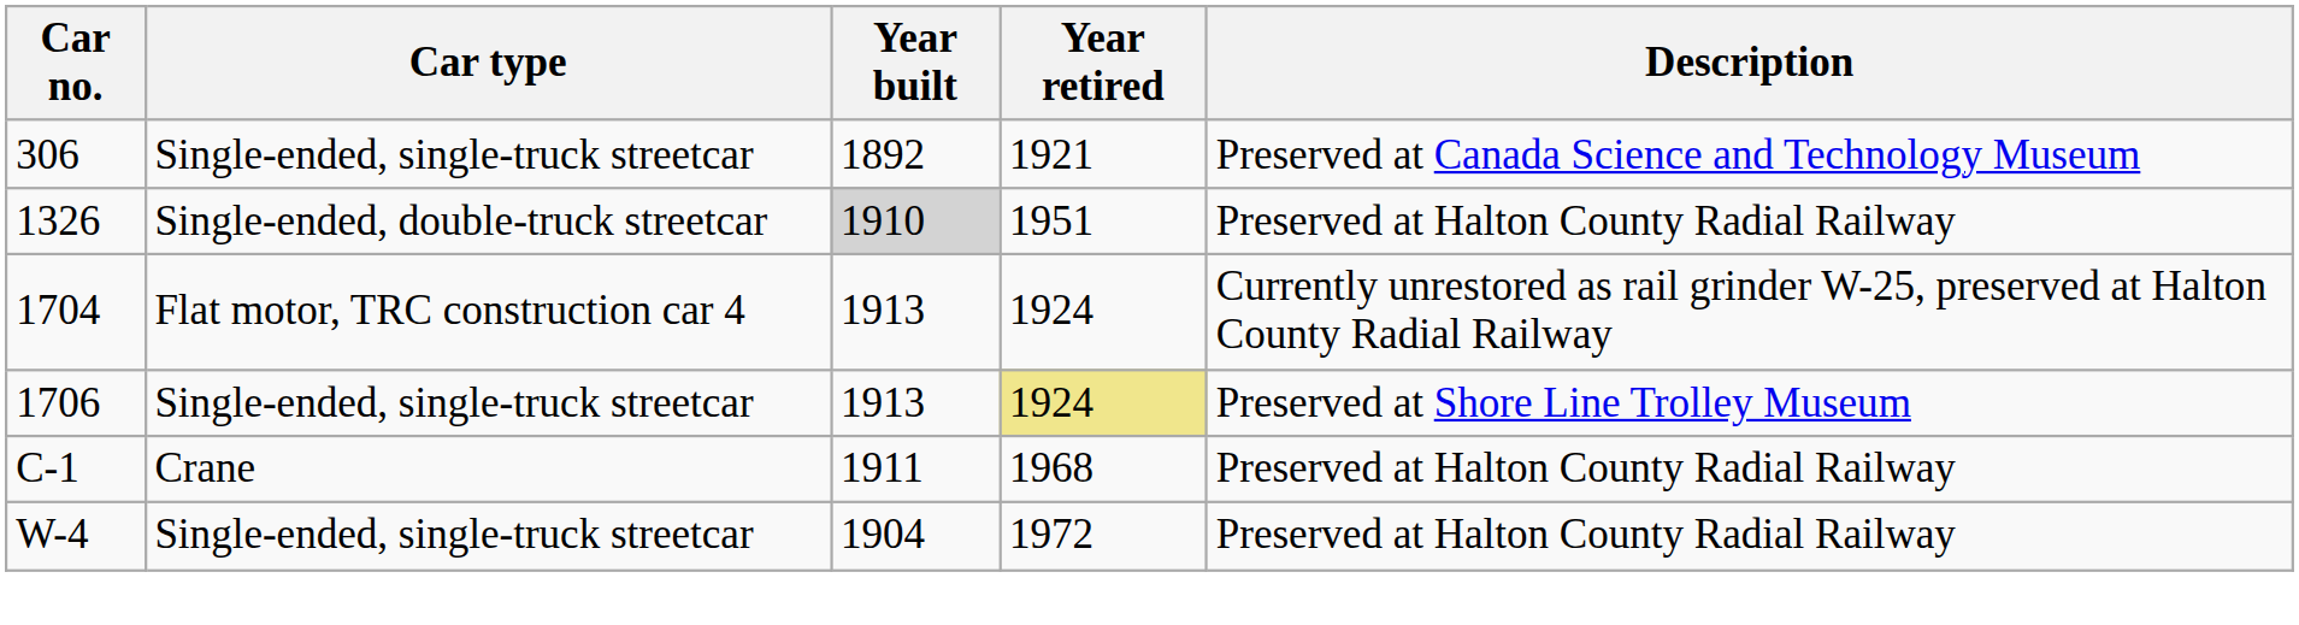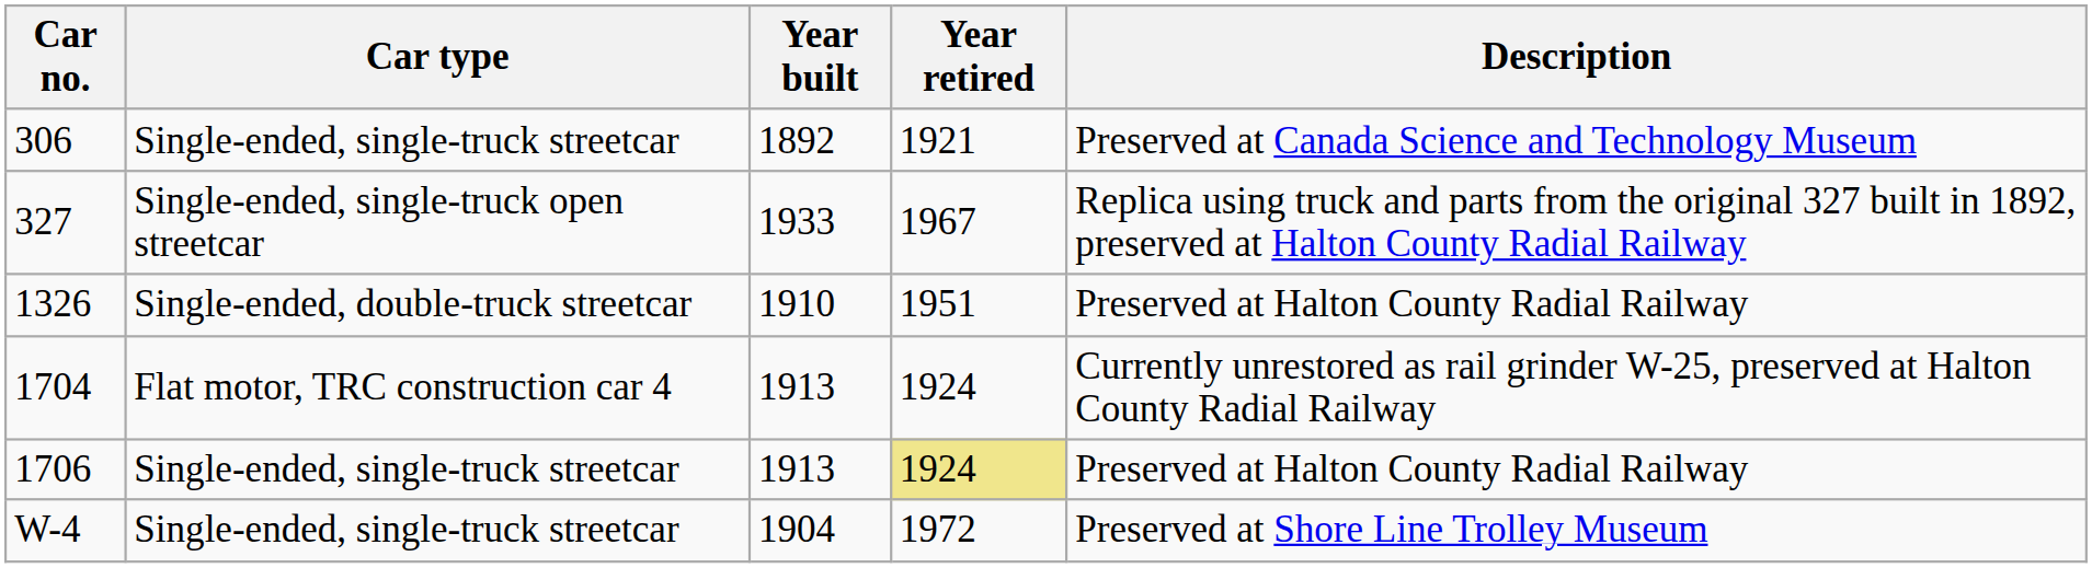+ row: 327 | Single-ended, single-truck open streetcar | 1933 | 1967 | Replica using truck and parts from the original 327 built in 1892, preserved at Halton County Radial Railway
1326 | Year built: lightgrey background -> no background
1706 | Description: Preserved at Shore Line Trolley Museum -> Preserved at Halton County Radial Railway
- row: C-1 | Crane | 1911 | 1968 | Preserved at Halton County Radial Railway
W-4 | Description: Preserved at Halton County Radial Railway -> Preserved at Shore Line Trolley Museum
